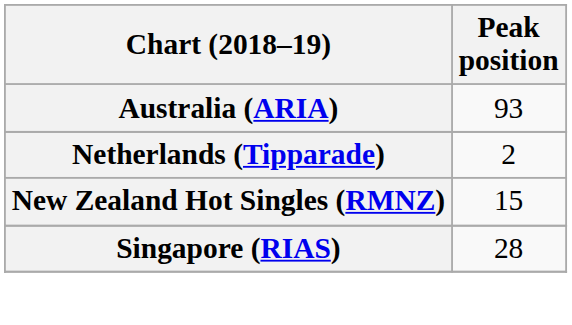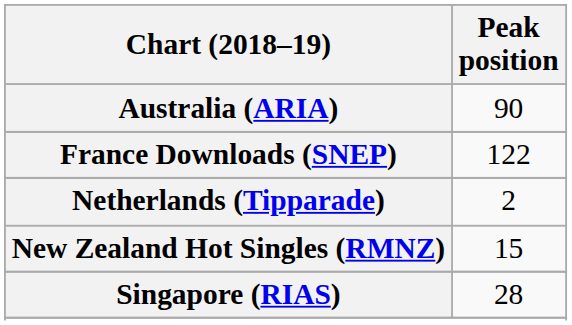Australia (ARIA) | Peak position: 93 -> 90
+ row: France Downloads (SNEP) | 122
